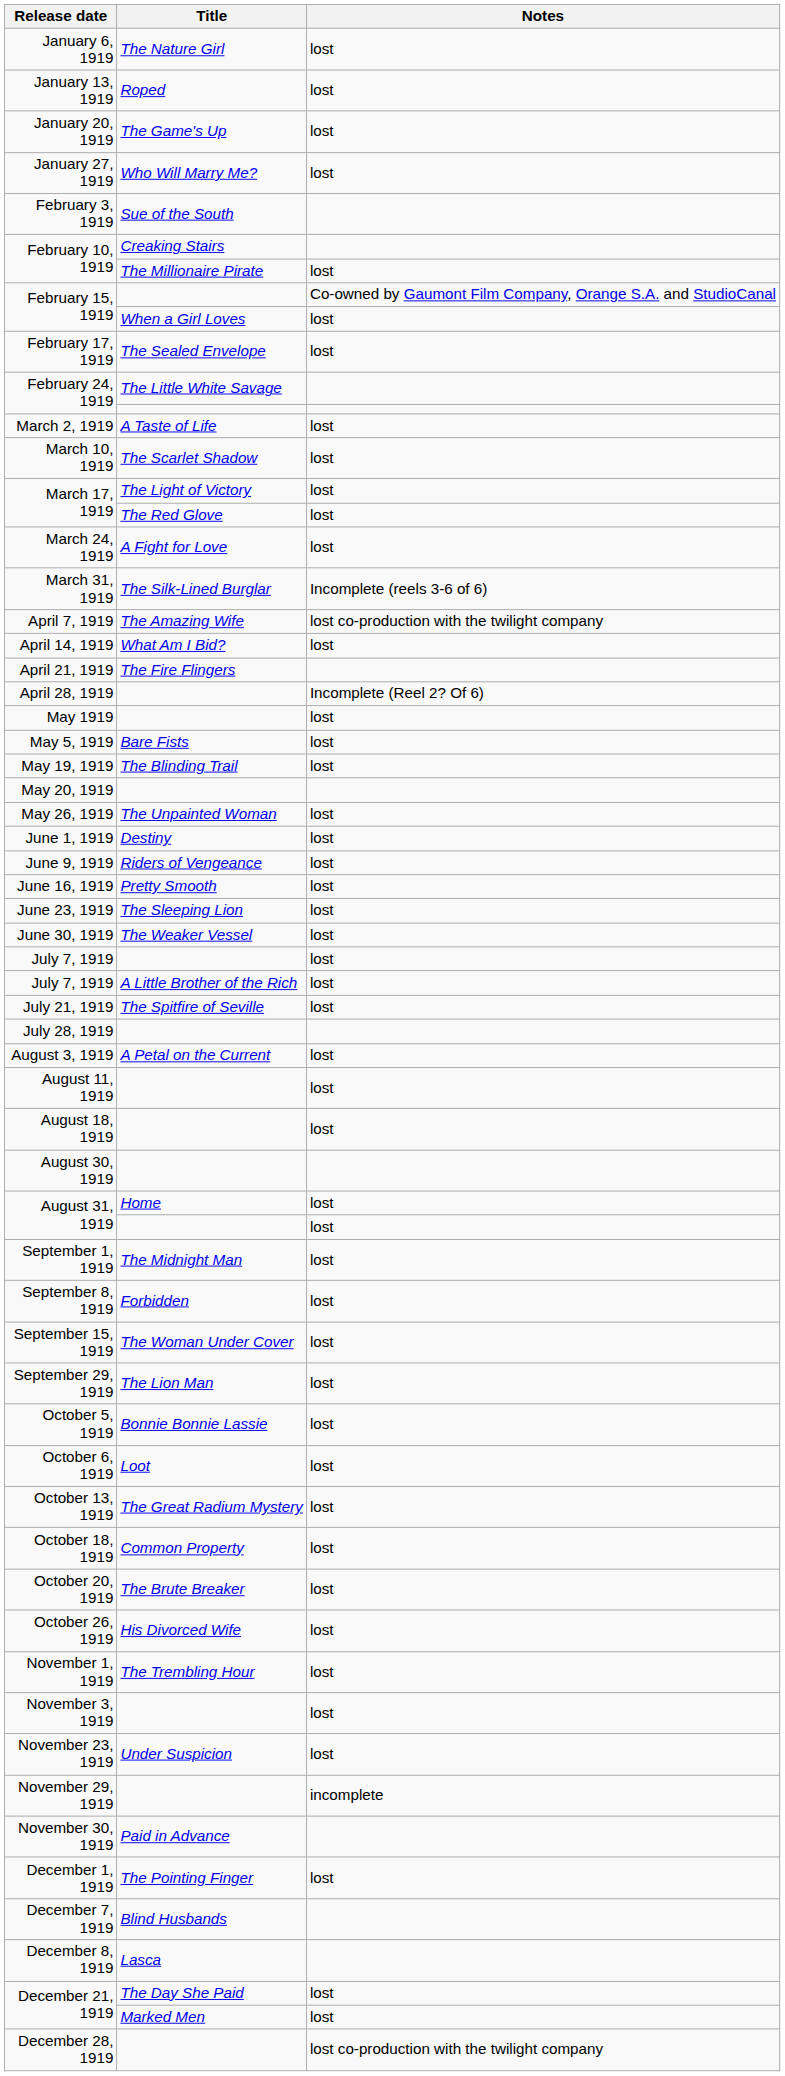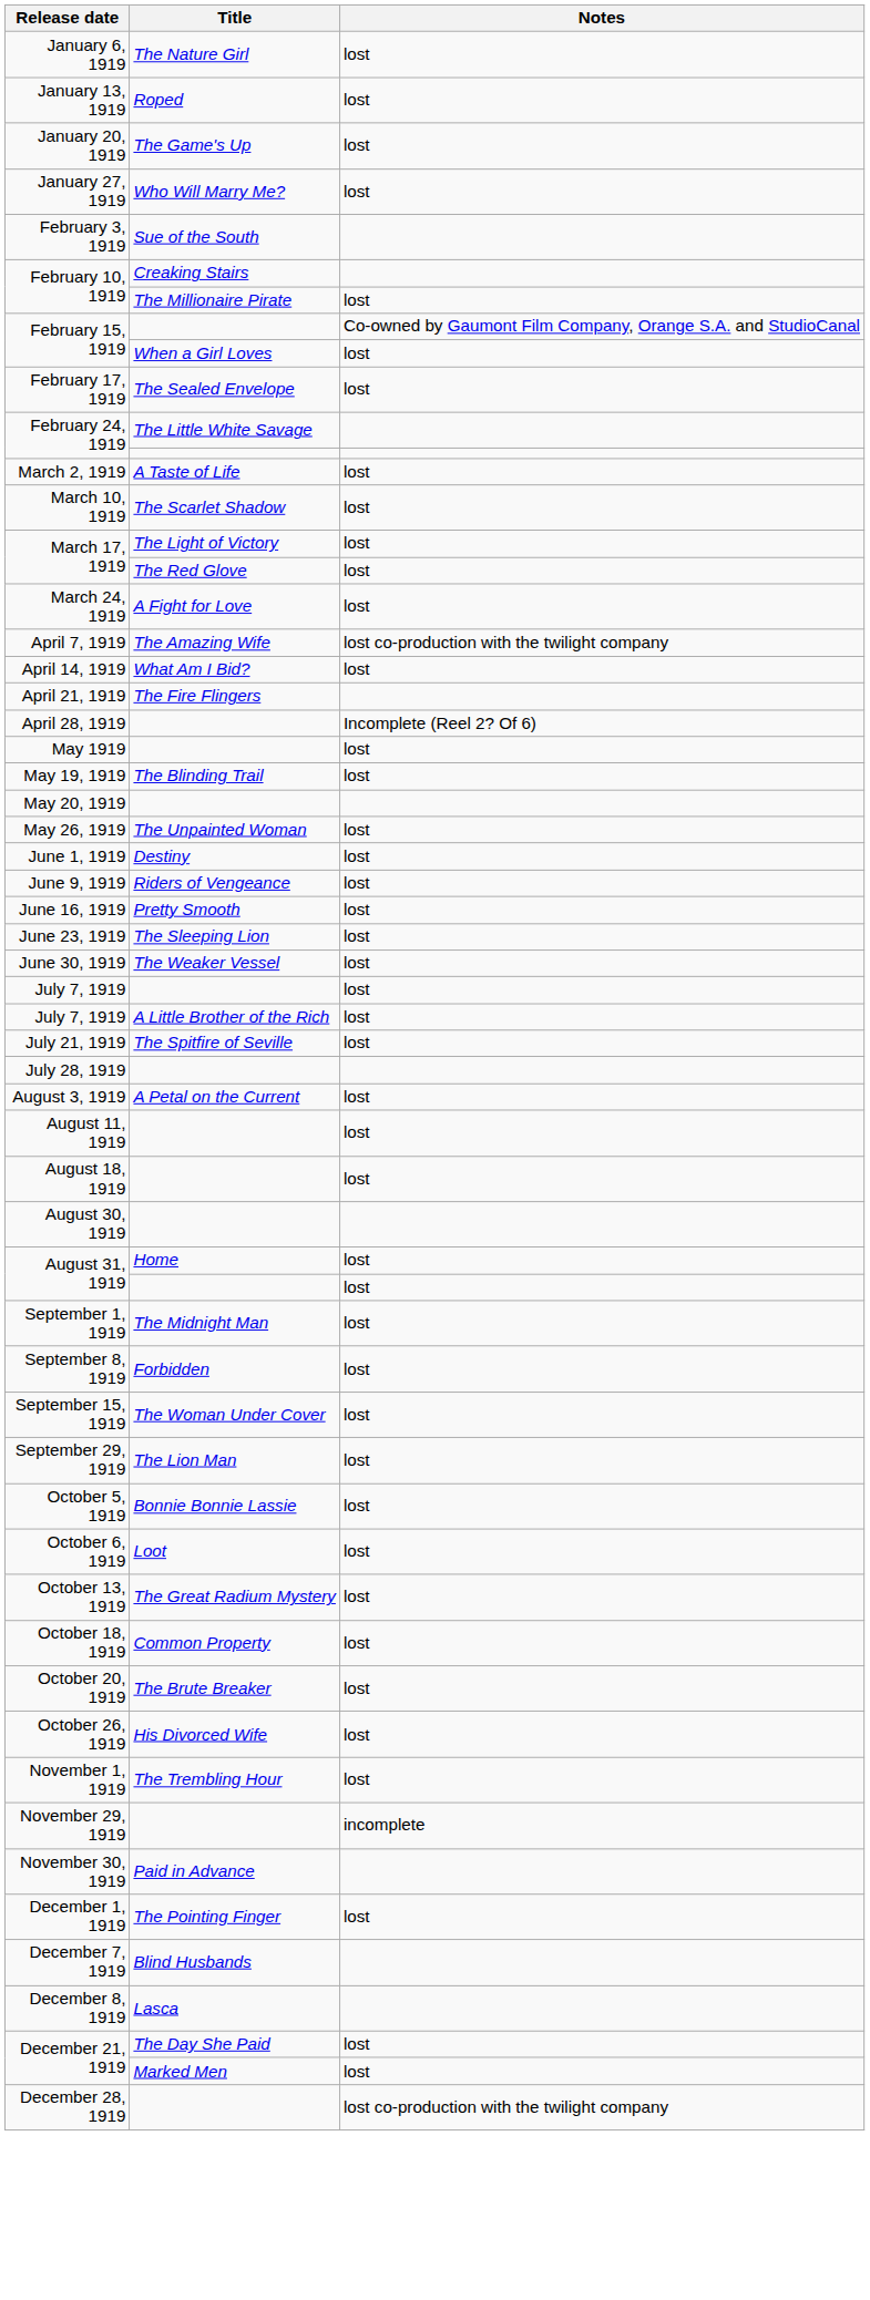- row: March 31, 1919 | The Silk-Lined Burglar | Incomplete (reels 3-6 of 6)
- row: May 5, 1919 | Bare Fists | lost
- row: November 3, 1919 | lost
- row: November 23, 1919 | Under Suspicion | lost
